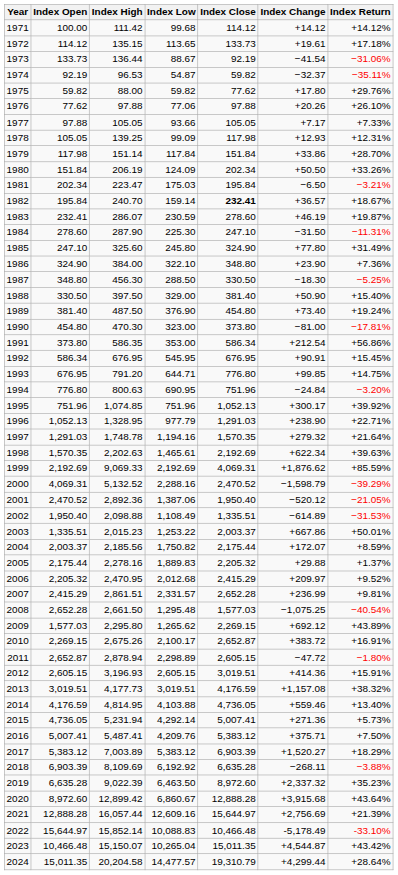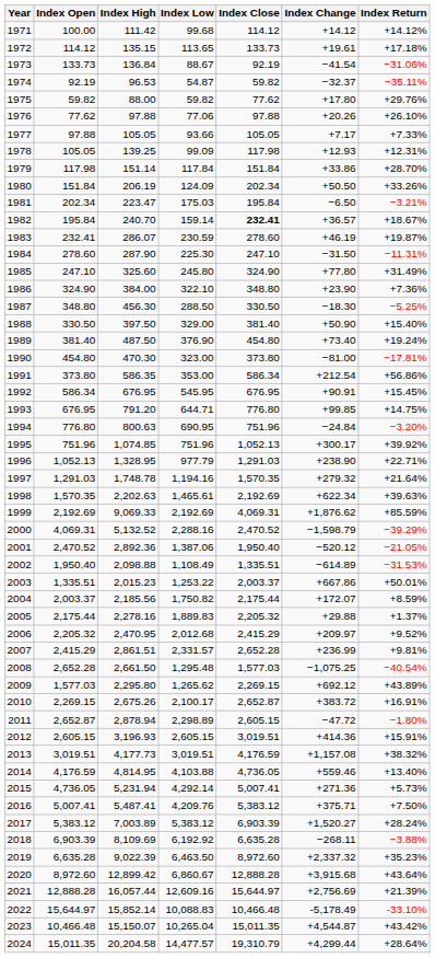1973 | Index High: 136.44 -> 136.84
2017 | Index Return: +18.29% -> +28.24%
